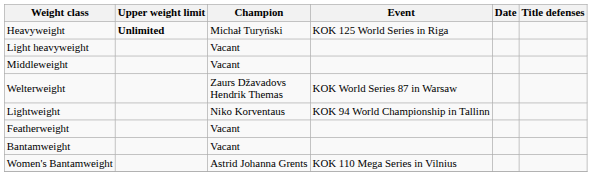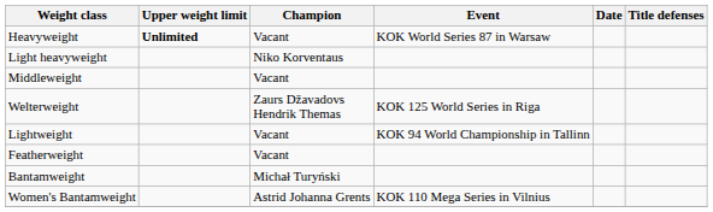Heavyweight | Champion: Michał Turyński -> Vacant
Heavyweight | Event: KOK 125 World Series in Riga -> KOK World Series 87 in Warsaw
Light heavyweight | Champion: Vacant -> Niko Korventaus
Welterweight | Event: KOK World Series 87 in Warsaw -> KOK 125 World Series in Riga
Lightweight | Champion: Niko Korventaus -> Vacant
Bantamweight | Champion: Vacant -> Michał Turyński
